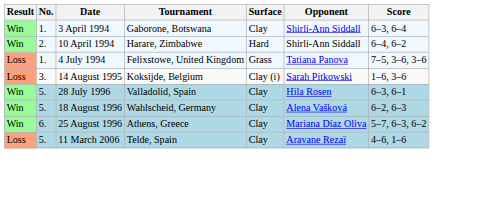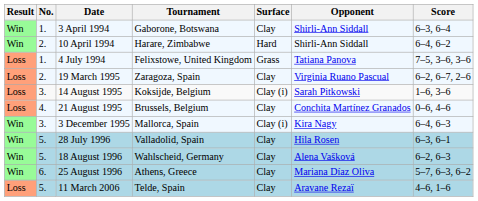+ row: Loss | 2. | 19 March 1995 | Zaragoza, Spain | Clay | Virginia Ruano Pascual | 6–2, 6–7, 2–6
+ row: Loss | 4. | 21 August 1995 | Brussels, Belgium | Clay | Conchita Martínez Granados | 0–6, 4–6
+ row: Win | 3. | 3 December 1995 | Mallorca, Spain | Clay (i) | Kira Nagy | 6–4, 6–3
